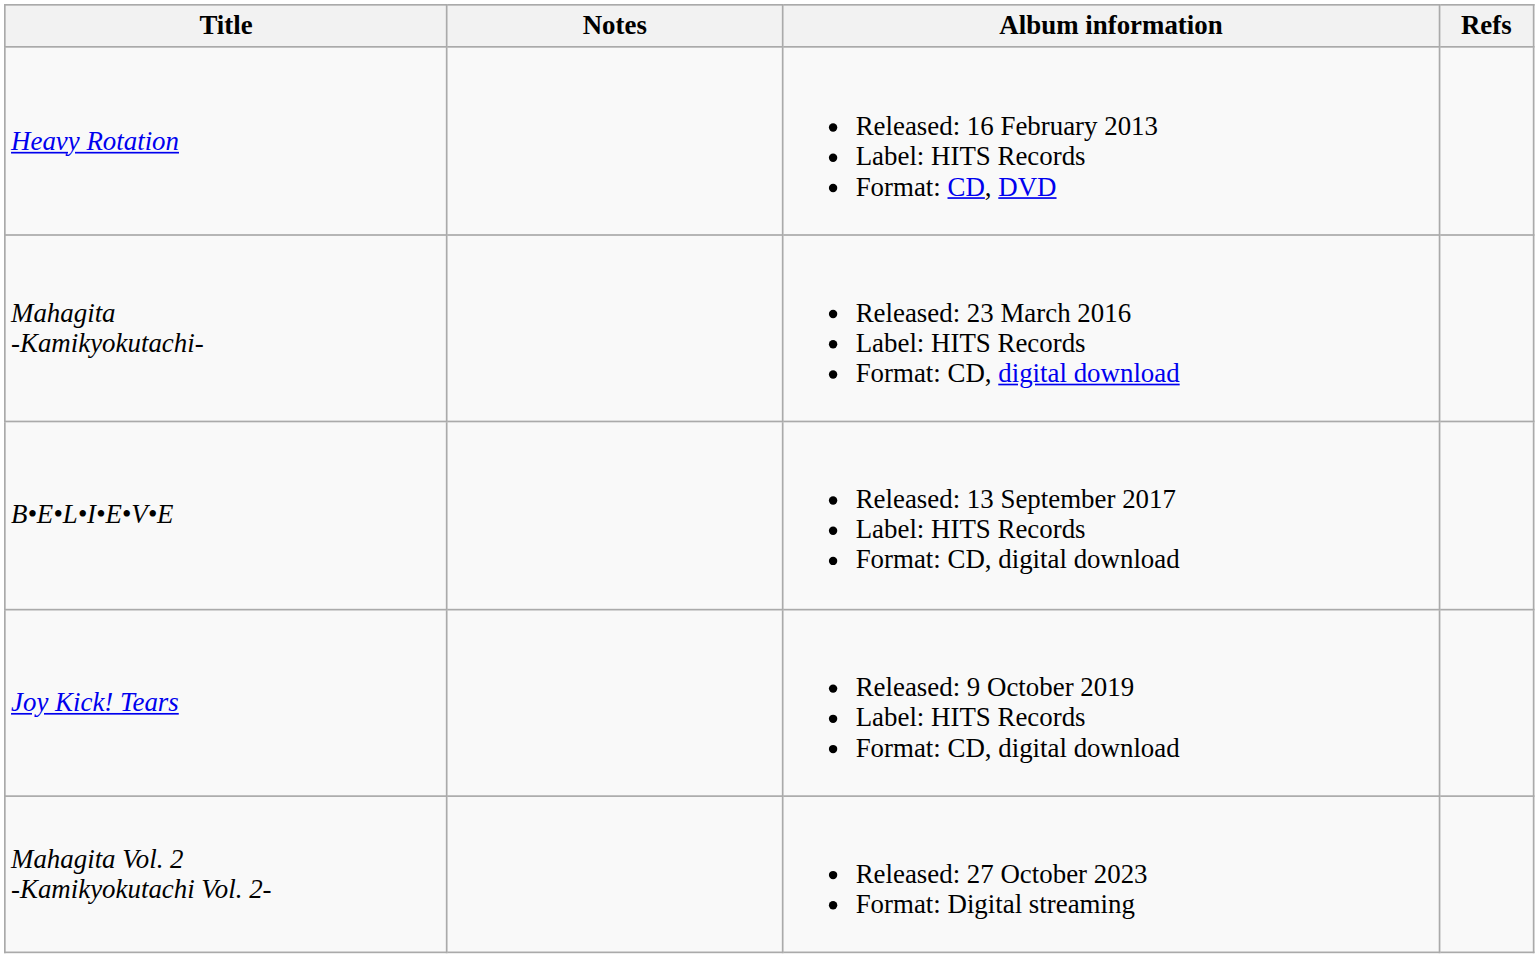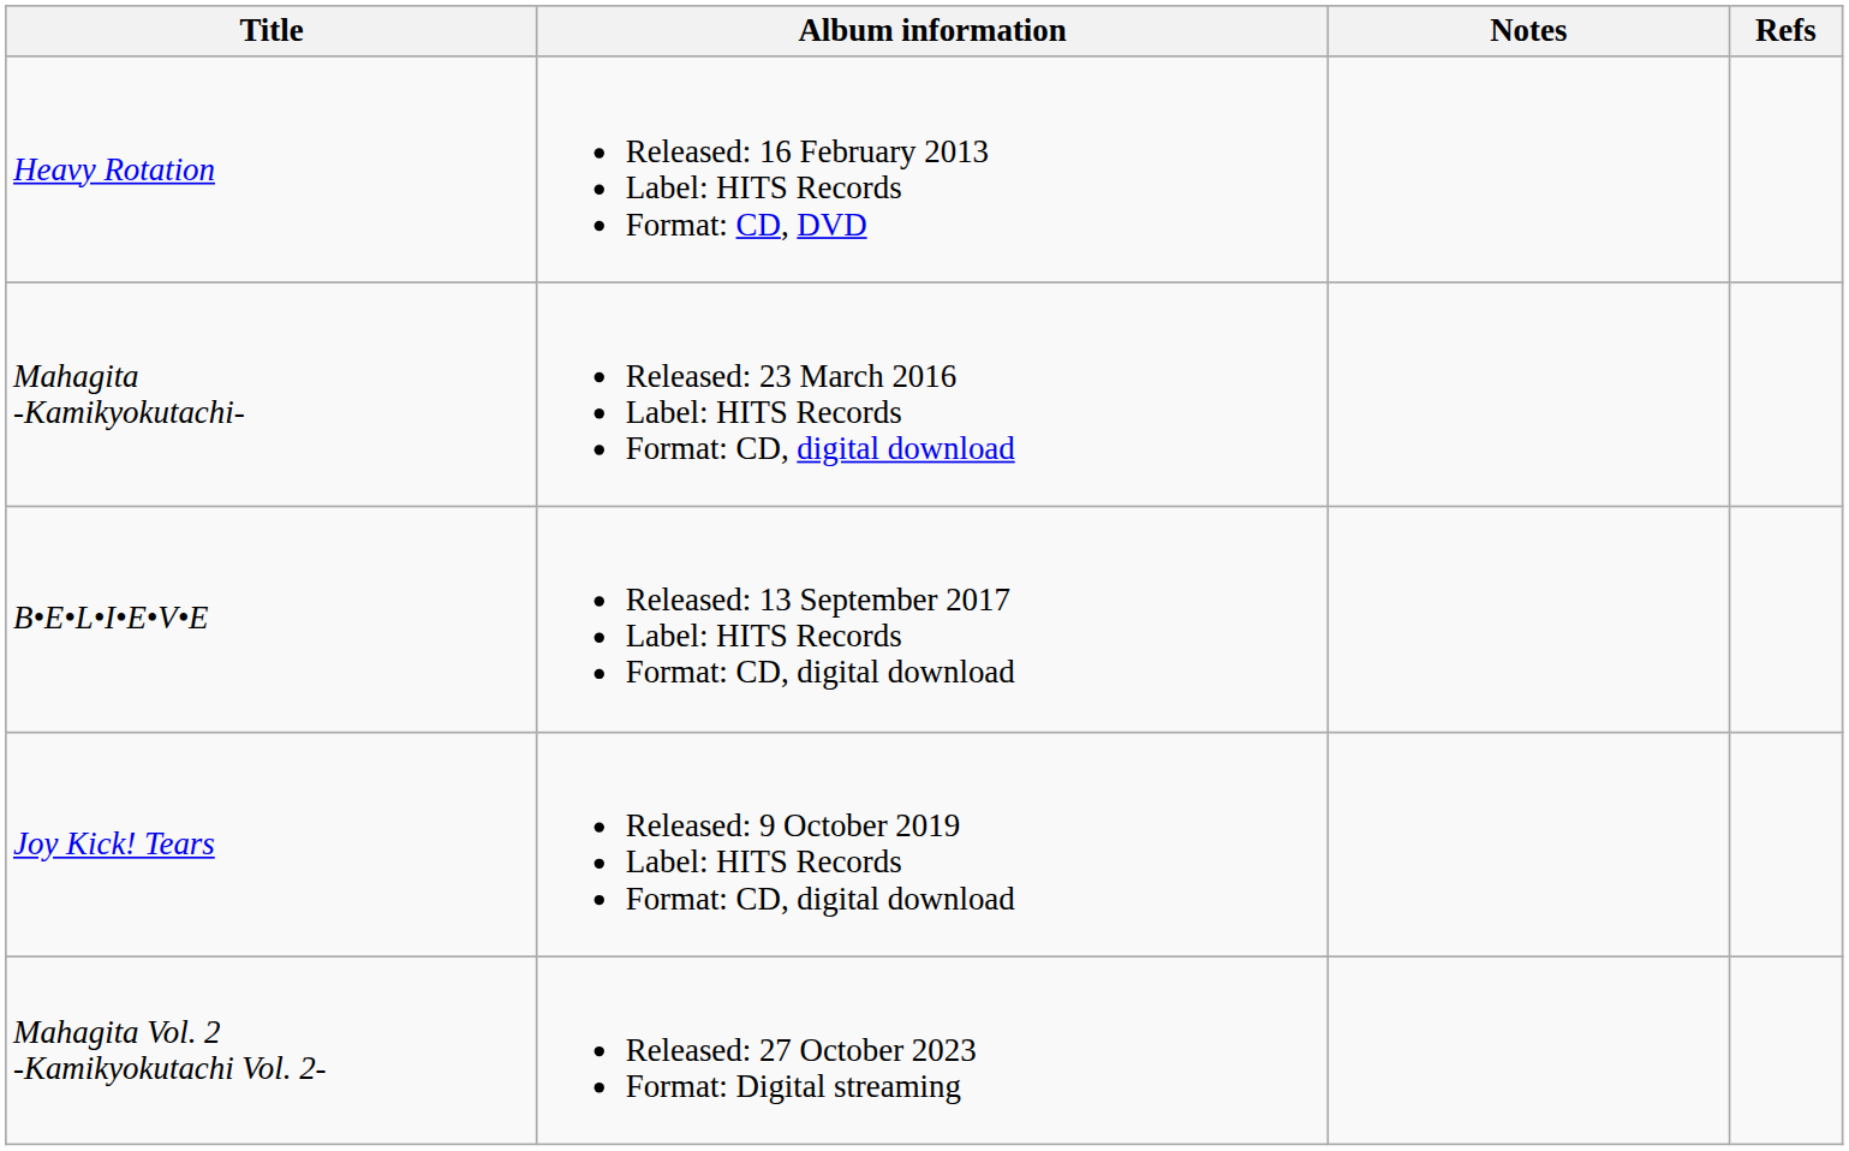columns swapped: Album information <-> Notes
